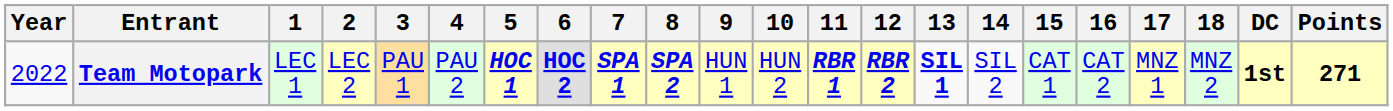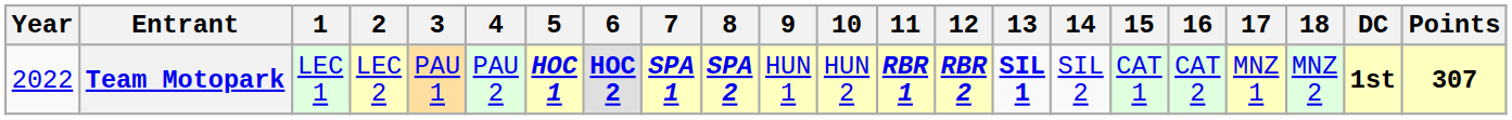Team Motopark | Points: 271 -> 307
